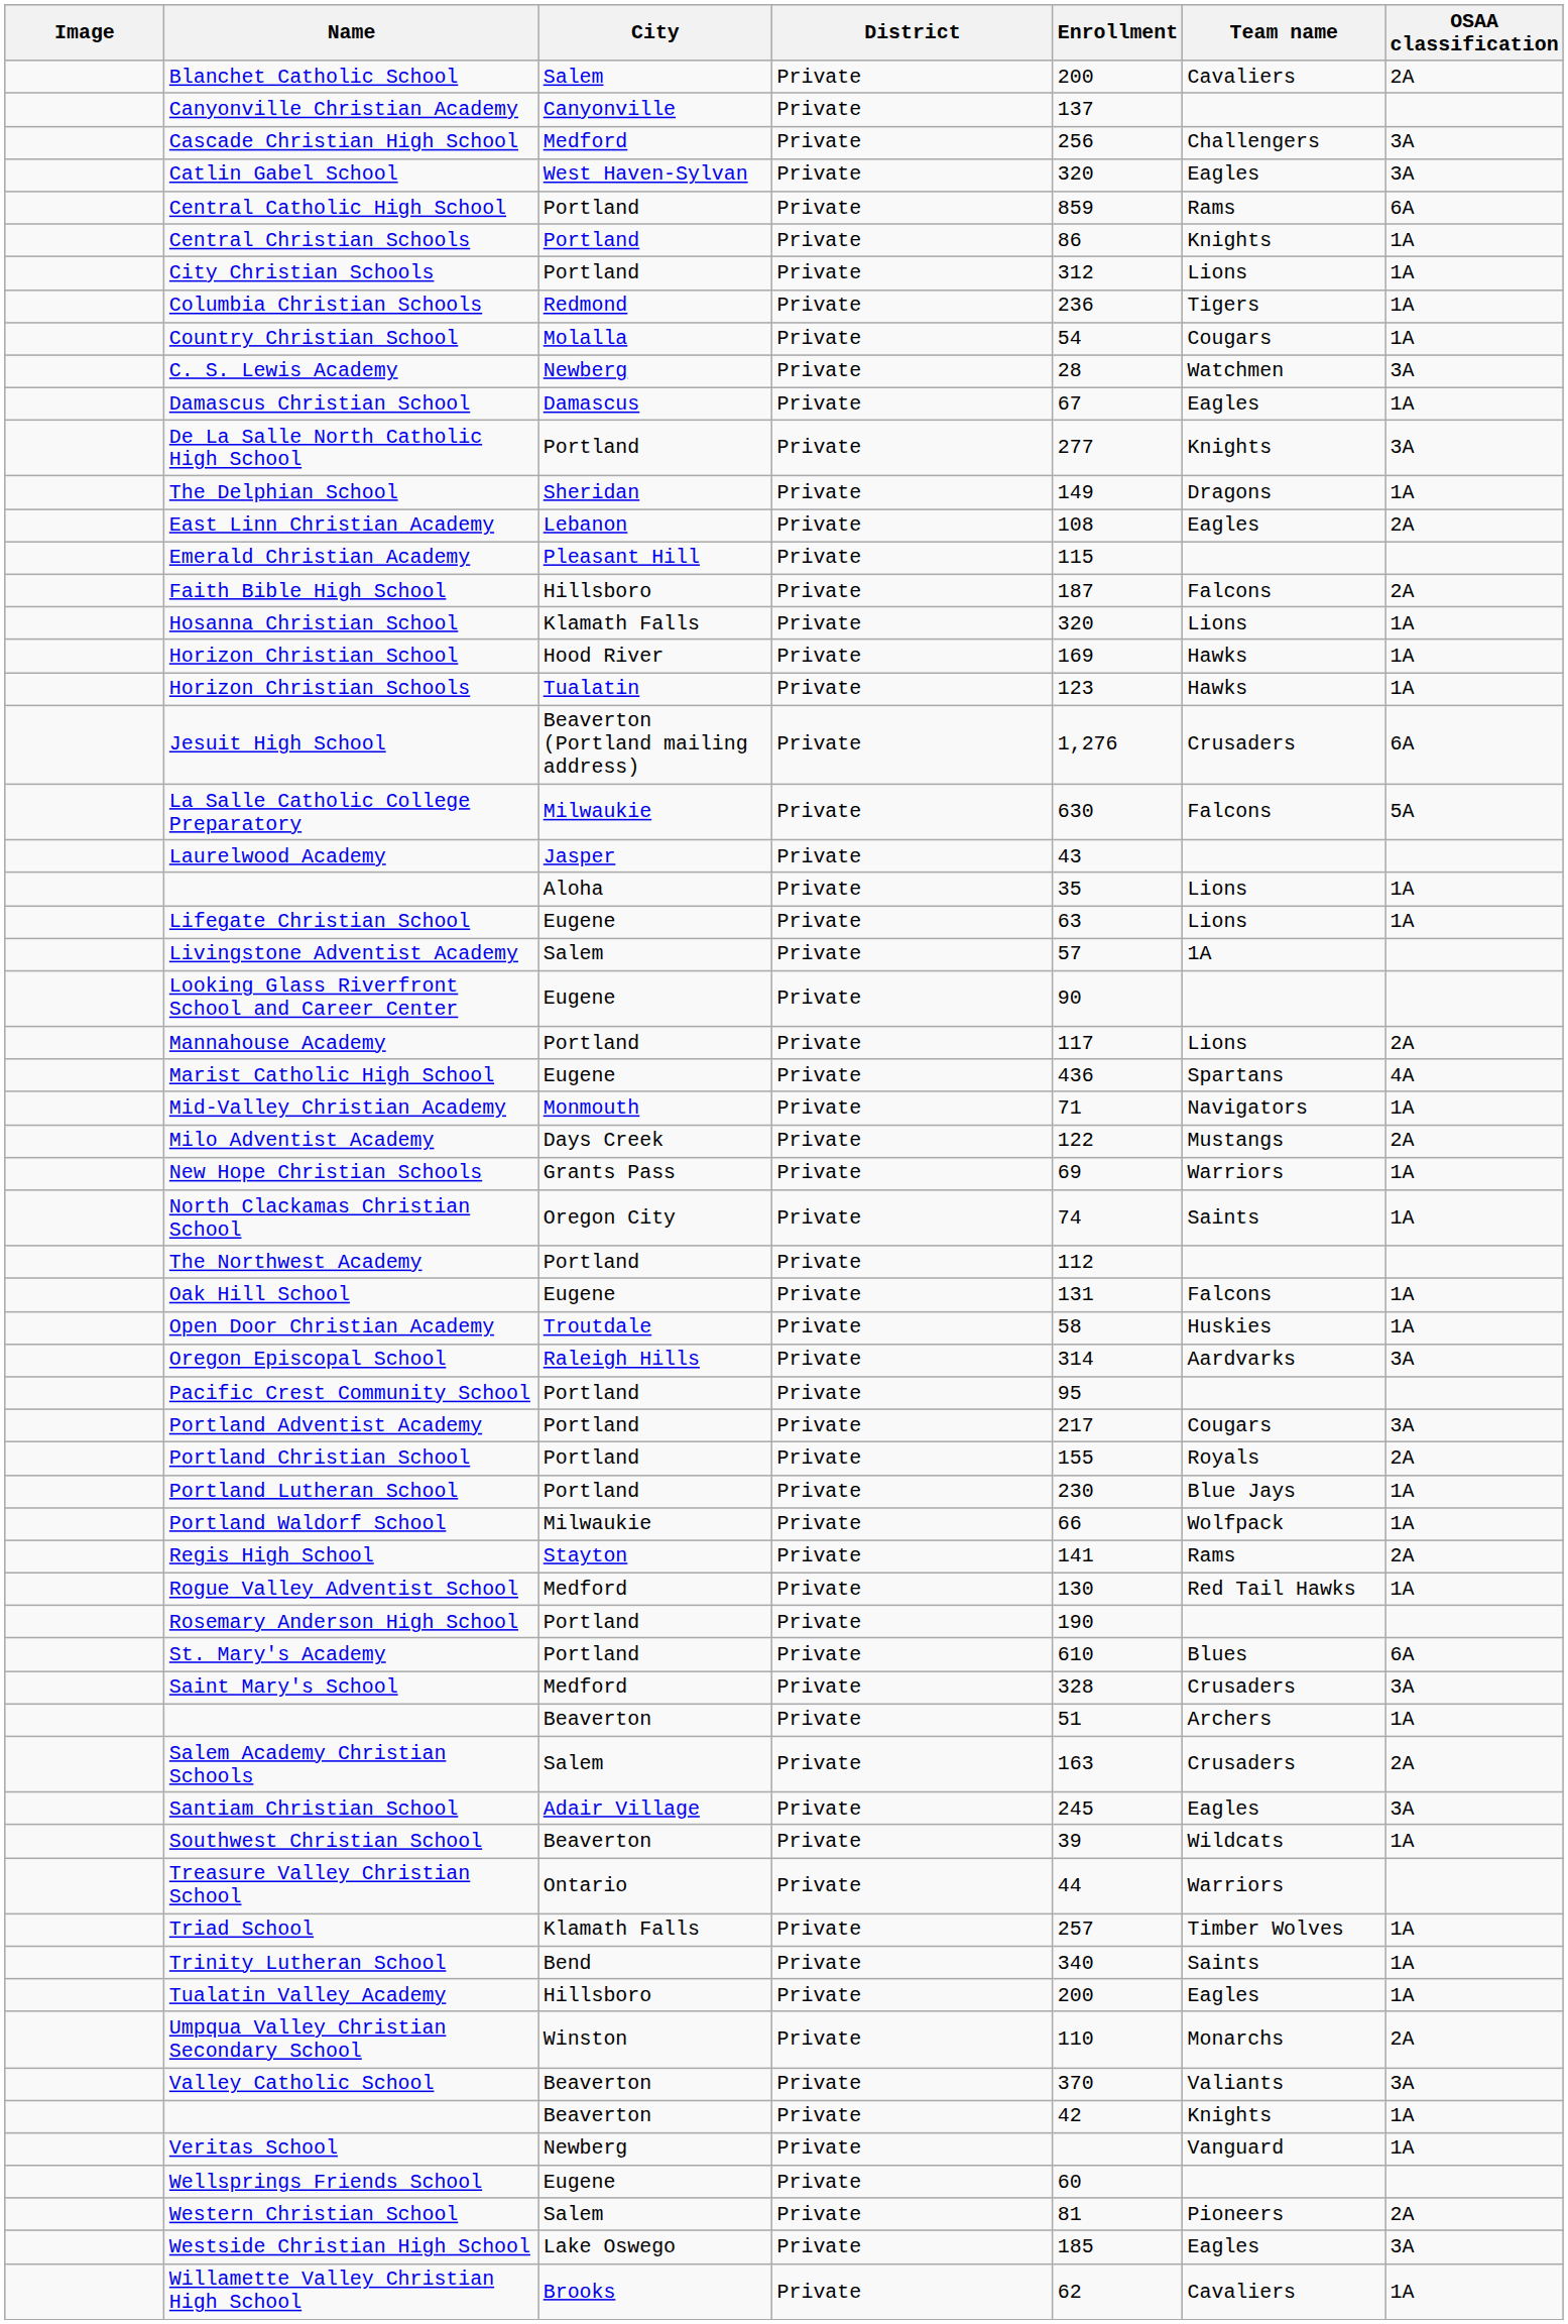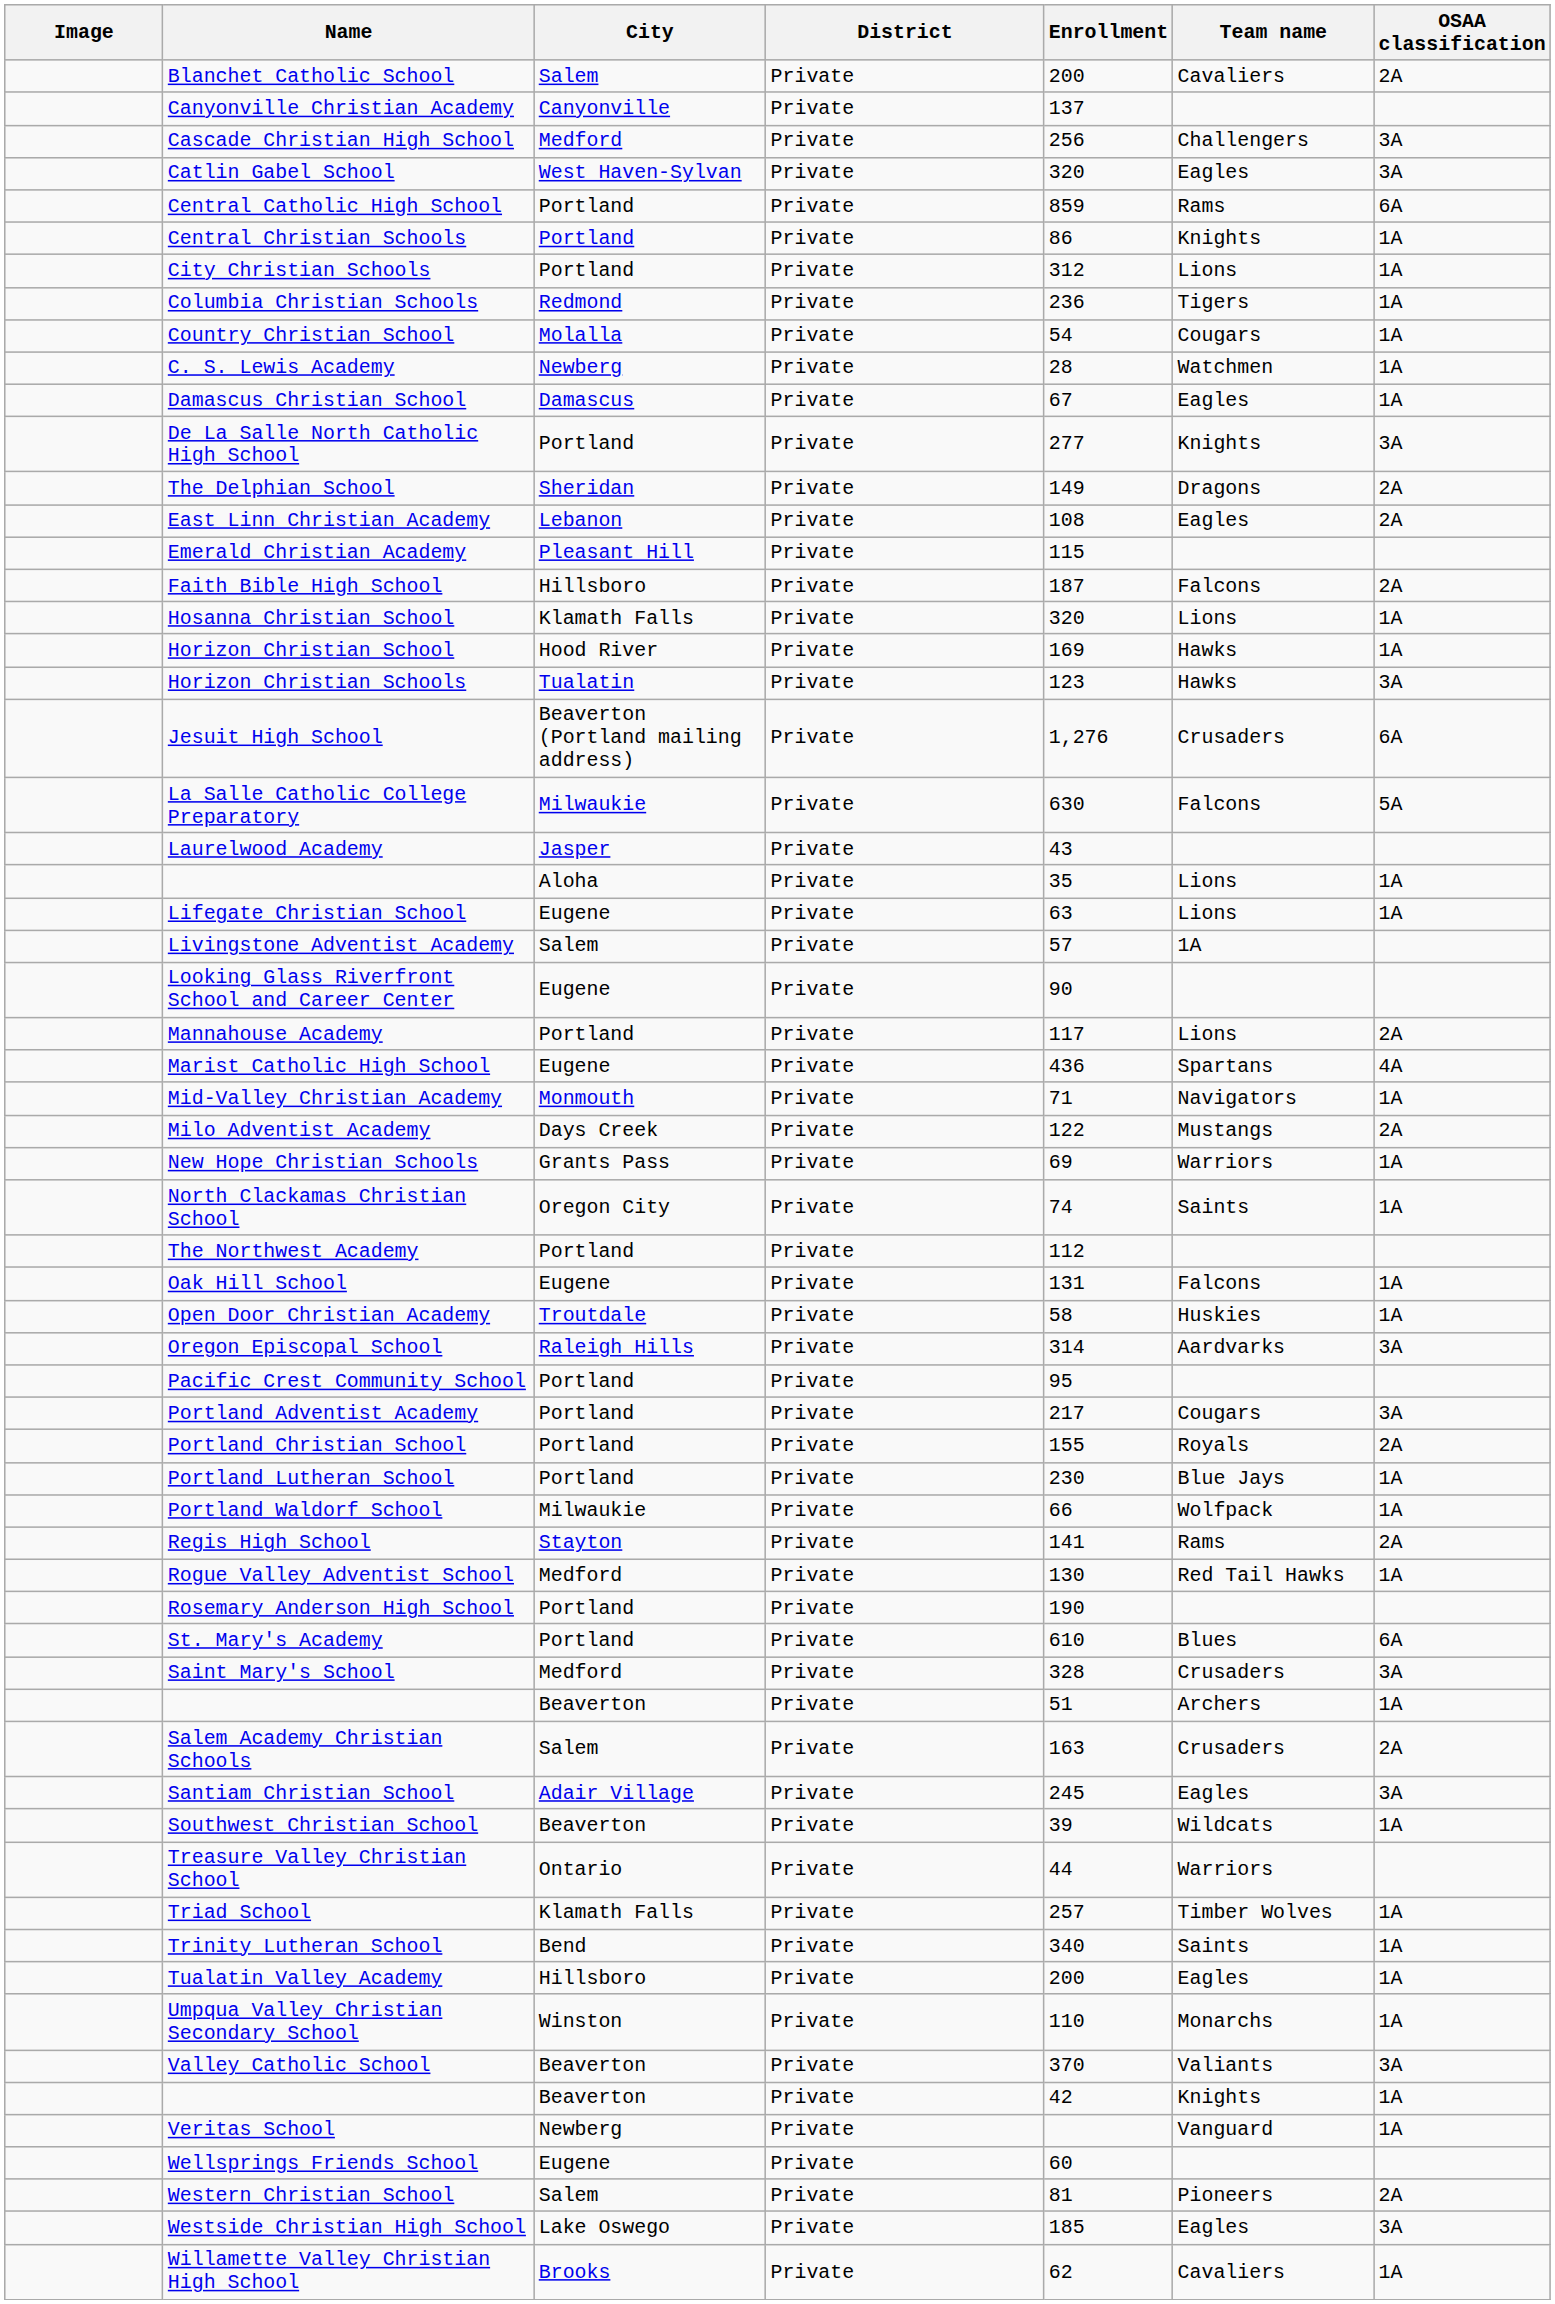C. S. Lewis Academy | OSAA classification: 3A -> 1A
The Delphian School | OSAA classification: 1A -> 2A
Horizon Christian Schools | OSAA classification: 1A -> 3A
Umpqua Valley Christian Secondary School | OSAA classification: 2A -> 1A
